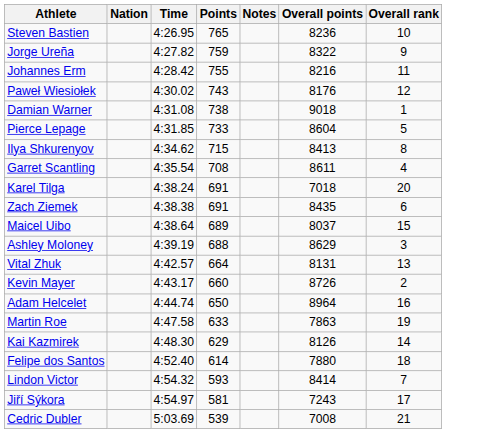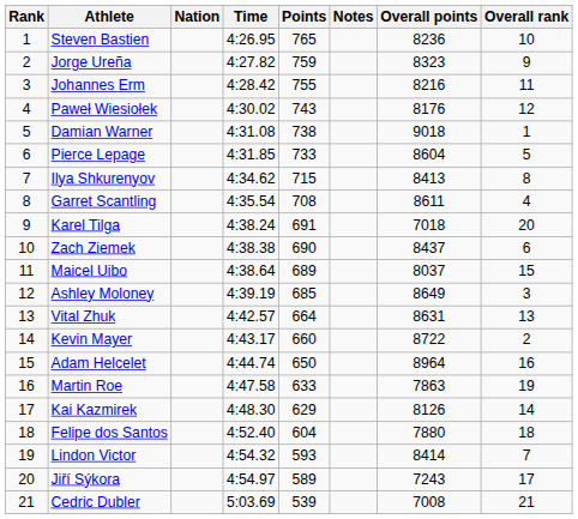+ column: Rank | 1 | 2 | 3 | 4 | 5 | 6 | 7 | 8 | 9 | 10 | 11 | 12 | 13 | 14 | 15 | 16 | 17 | 18 | 19 | 20 | 21
Jorge Ureña | Overall points: 8322 -> 8323
Zach Ziemek | Points: 691 -> 690
Zach Ziemek | Overall points: 8435 -> 8437
Ashley Moloney | Points: 688 -> 685
Ashley Moloney | Overall points: 8629 -> 8649
Vital Zhuk | Overall points: 8131 -> 8631
Kevin Mayer | Overall points: 8726 -> 8722
Felipe dos Santos | Points: 614 -> 604
Jiří Sýkora | Points: 581 -> 589
